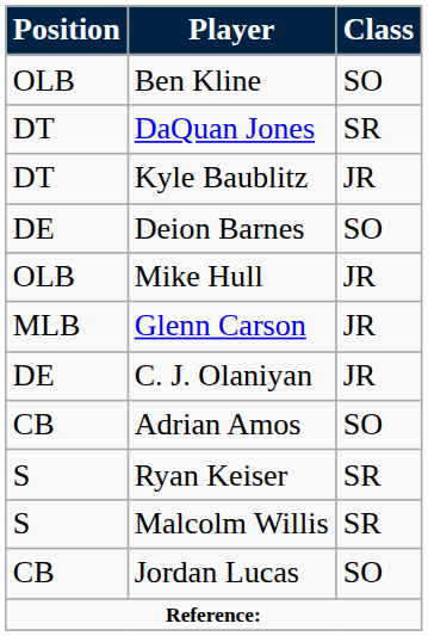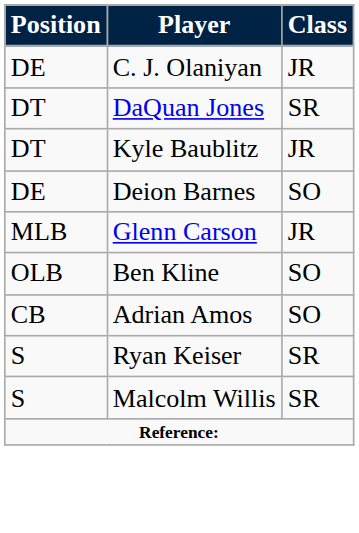rows swapped: C. J. Olaniyan <-> Ben Kline
- row: OLB | Mike Hull | JR
- row: CB | Jordan Lucas | SO
